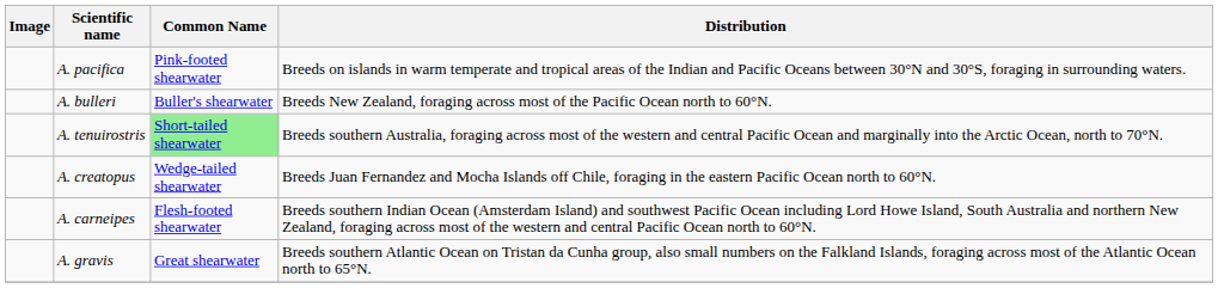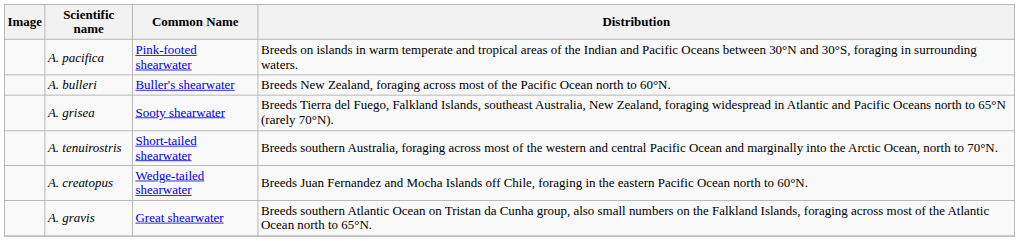+ row: A. grisea | Sooty shearwater | Breeds Tierra del Fuego, Falkland Islands, southeast Australia, New Zealand, foraging widespread in Atlantic and Pacific Oceans north to 65°N (rarely 70°N).
A. tenuirostris | Common Name: lightgreen background -> no background
- row: A. carneipes | Flesh-footed shearwater | Breeds southern Indian Ocean (Amsterdam Island) and southwest Pacific Ocean including Lord Howe Island, South Australia and northern New Zealand, foraging across most of the western and central Pacific Ocean north to 60°N.
